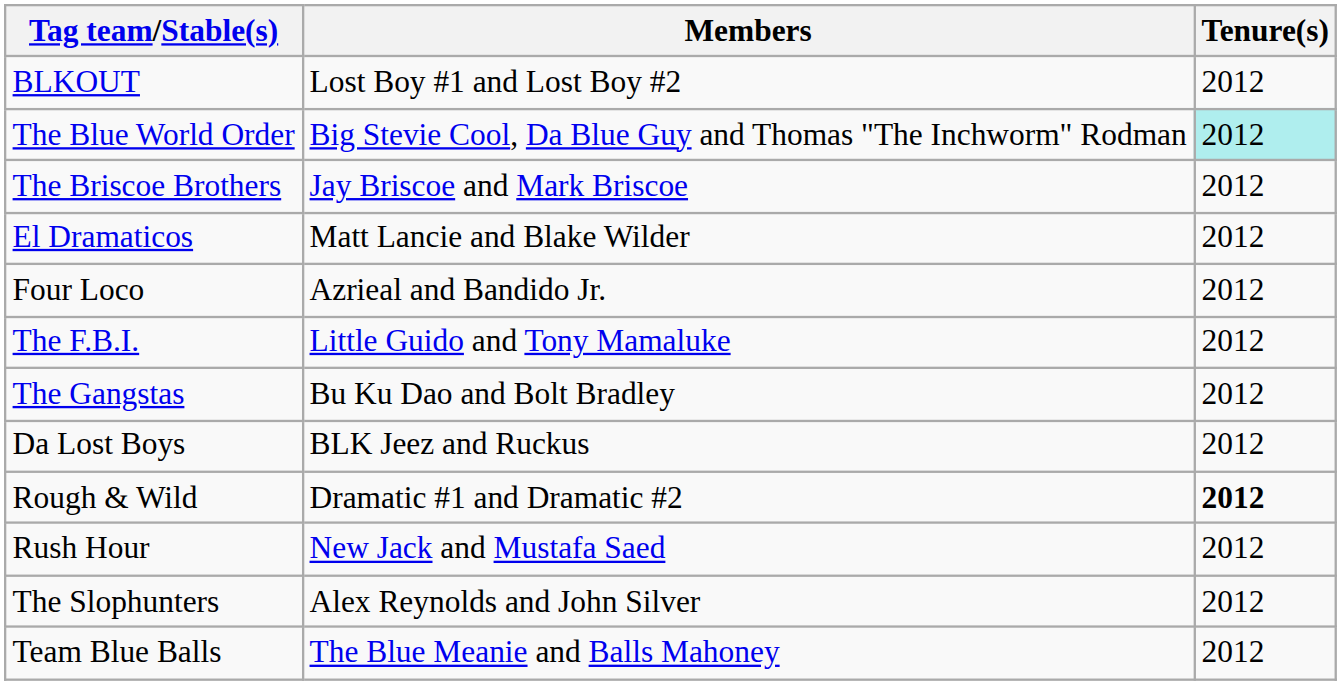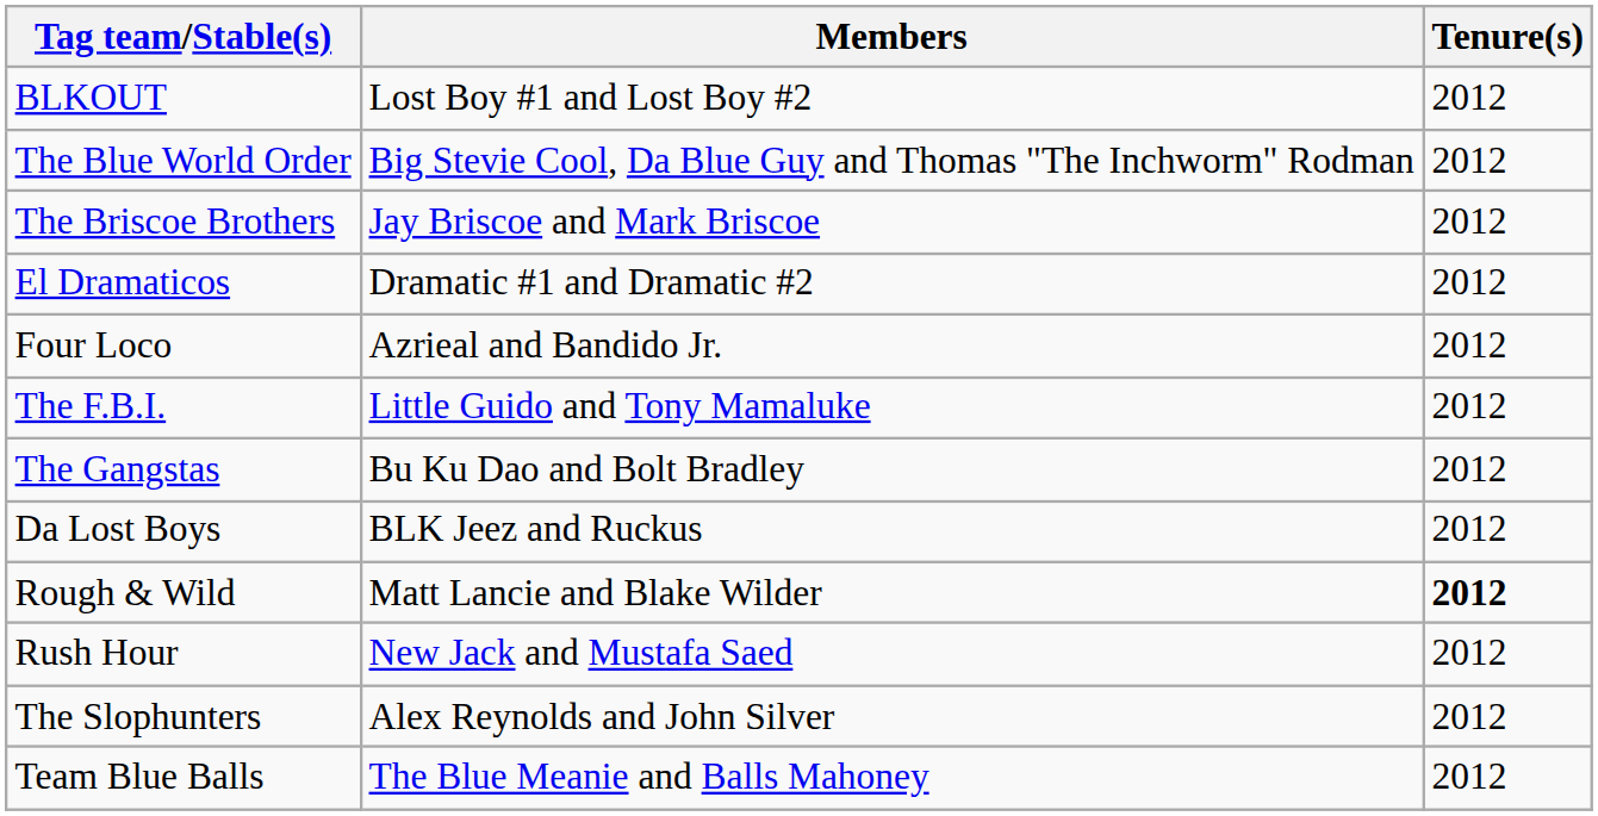The Blue World Order | Tenure(s): paleturquoise background -> no background
El Dramaticos | Members: Matt Lancie and Blake Wilder -> Dramatic #1 and Dramatic #2
Rough & Wild | Members: Dramatic #1 and Dramatic #2 -> Matt Lancie and Blake Wilder
